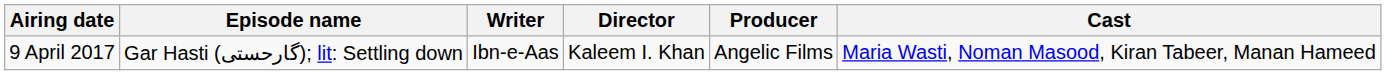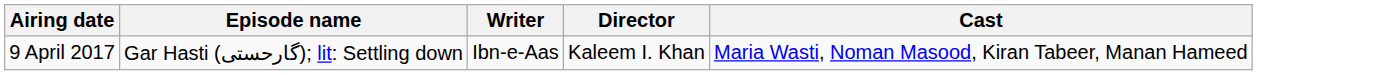- column: Producer | Angelic Films
